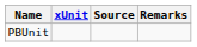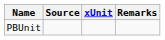columns swapped: xUnit <-> Source
